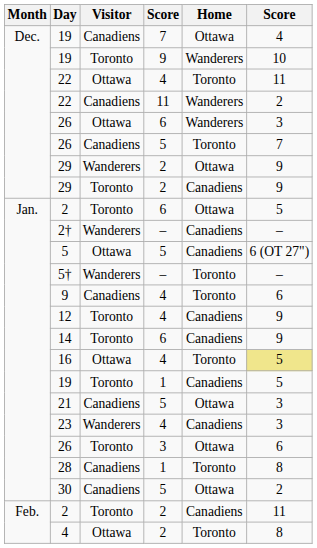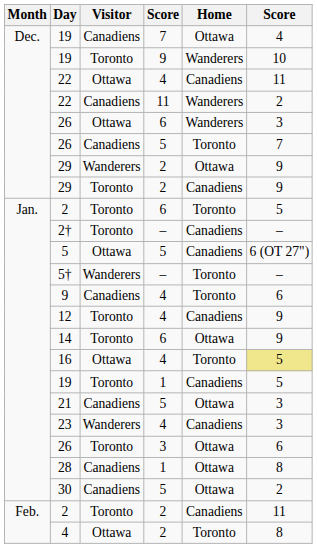22 / 4 | Home: Toronto -> Canadiens
2 / 6 | Home: Ottawa -> Toronto
2† | Visitor: Wanderers -> Toronto
14 | Home: Canadiens -> Ottawa
28 | Home: Toronto -> Ottawa
